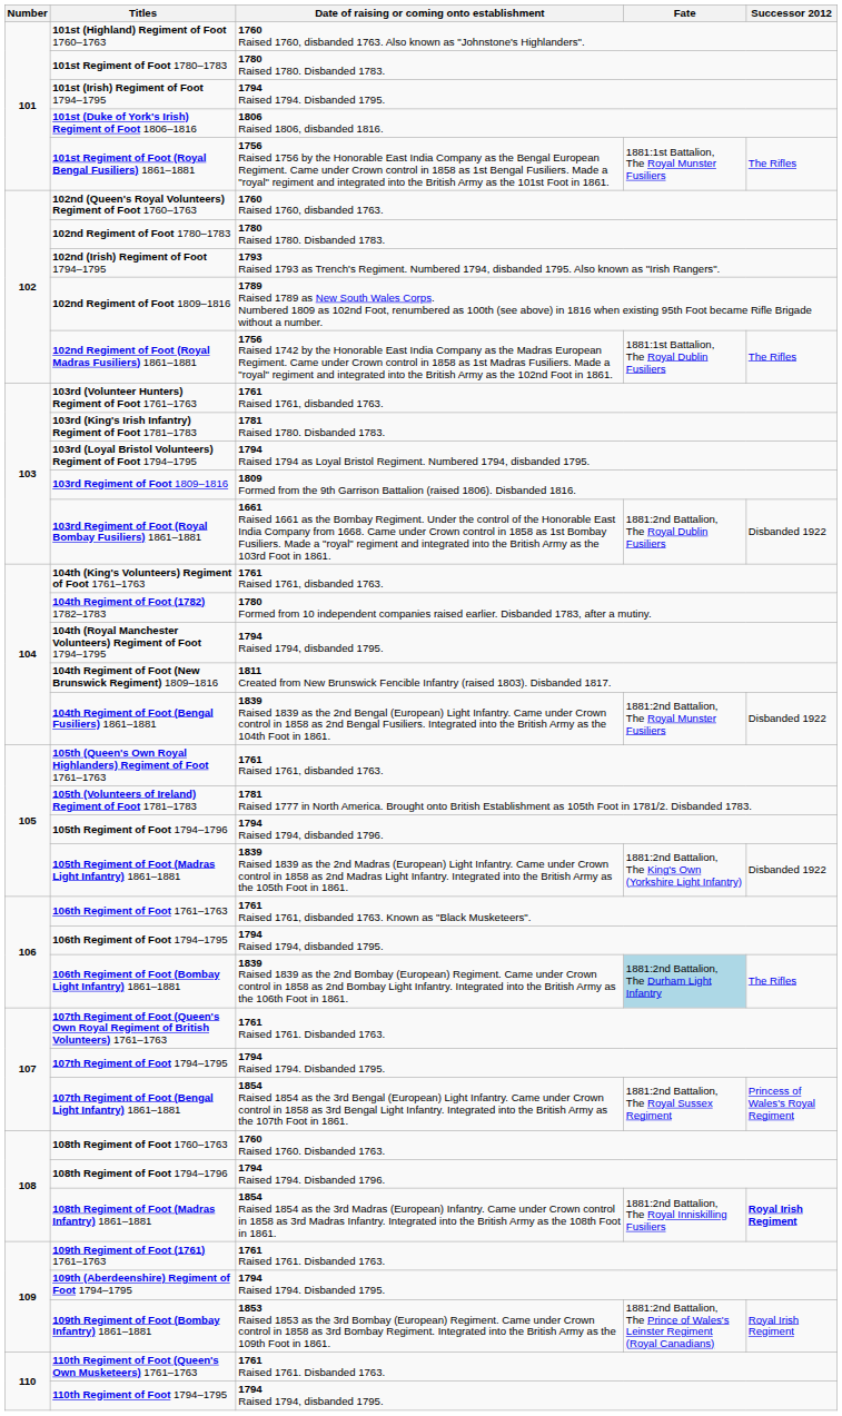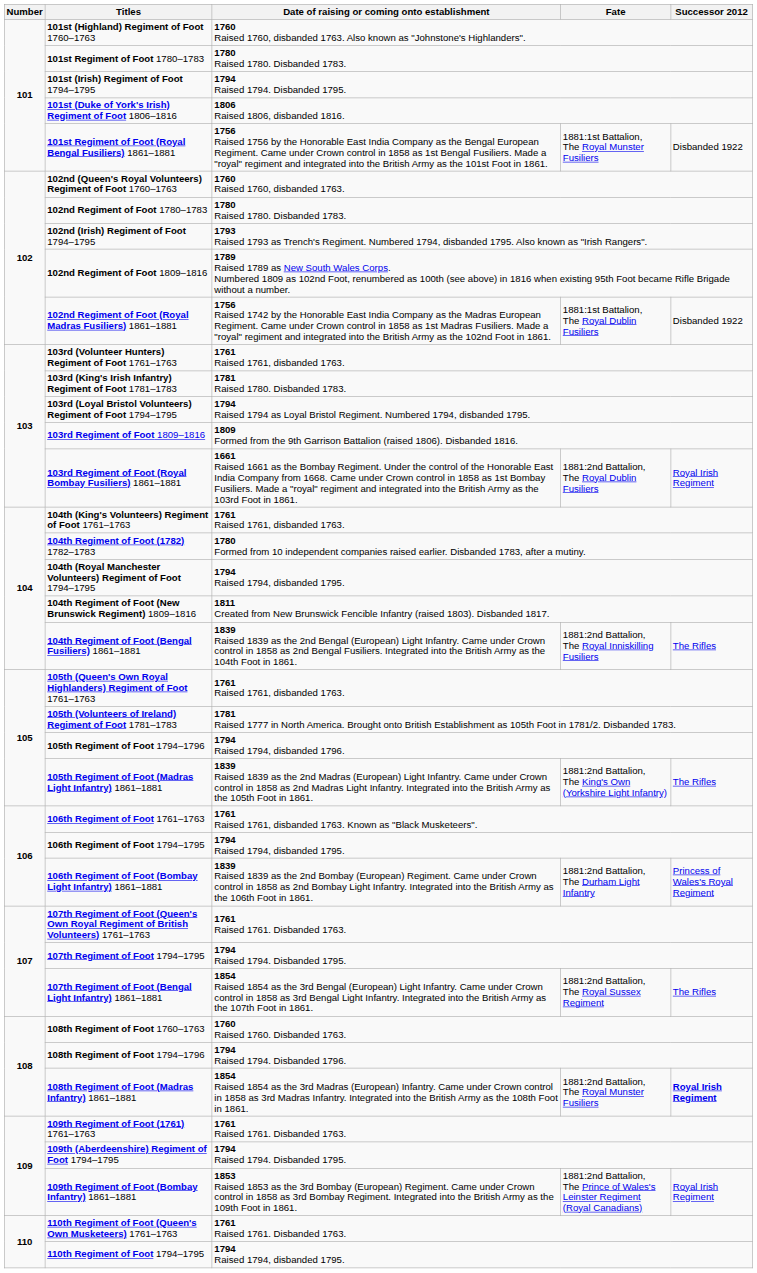101st Regiment of Foot (Royal Bengal Fusiliers) 1861–1881 | Successor 2012: The Rifles -> Disbanded 1922
102nd Regiment of Foot (Royal Madras Fusiliers) 1861–1881 | Successor 2012: The Rifles -> Disbanded 1922
103rd Regiment of Foot (Royal Bombay Fusiliers) 1861–1881 | Successor 2012: Disbanded 1922 -> Royal Irish Regiment
104th Regiment of Foot (Bengal Fusiliers) 1861–1881 | Fate: 1881:2nd Battalion, The Royal Munster Fusiliers -> 1881:2nd Battalion, The Royal Inniskilling Fusiliers
104th Regiment of Foot (Bengal Fusiliers) 1861–1881 | Successor 2012: Disbanded 1922 -> The Rifles
105th Regiment of Foot (Madras Light Infantry) 1861–1881 | Successor 2012: Disbanded 1922 -> The Rifles
106th Regiment of Foot (Bombay Light Infantry) 1861–1881 | Fate: lightblue background -> no background
106th Regiment of Foot (Bombay Light Infantry) 1861–1881 | Successor 2012: The Rifles -> Princess of Wales's Royal Regiment
107th Regiment of Foot (Bengal Light Infantry) 1861–1881 | Successor 2012: Princess of Wales's Royal Regiment -> The Rifles
108th Regiment of Foot (Madras Infantry) 1861–1881 | Fate: 1881:2nd Battalion, The Royal Inniskilling Fusiliers -> 1881:2nd Battalion, The Royal Munster Fusiliers
